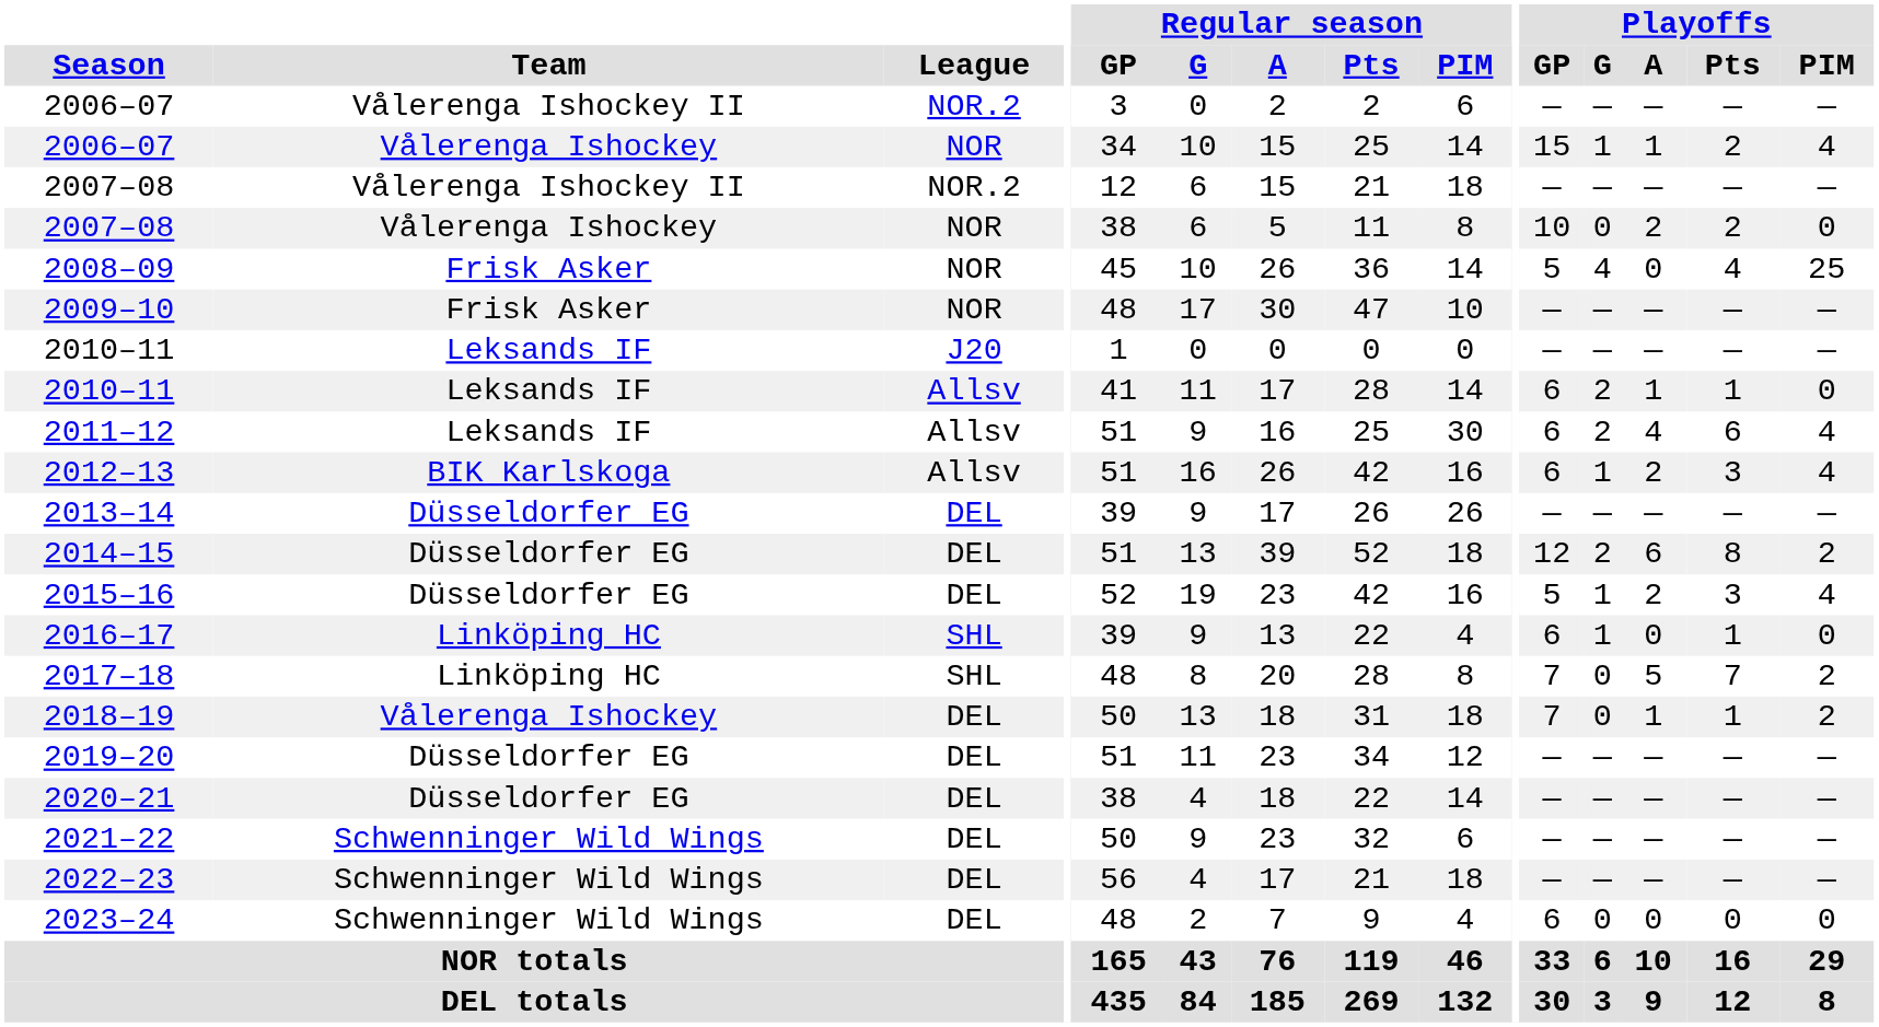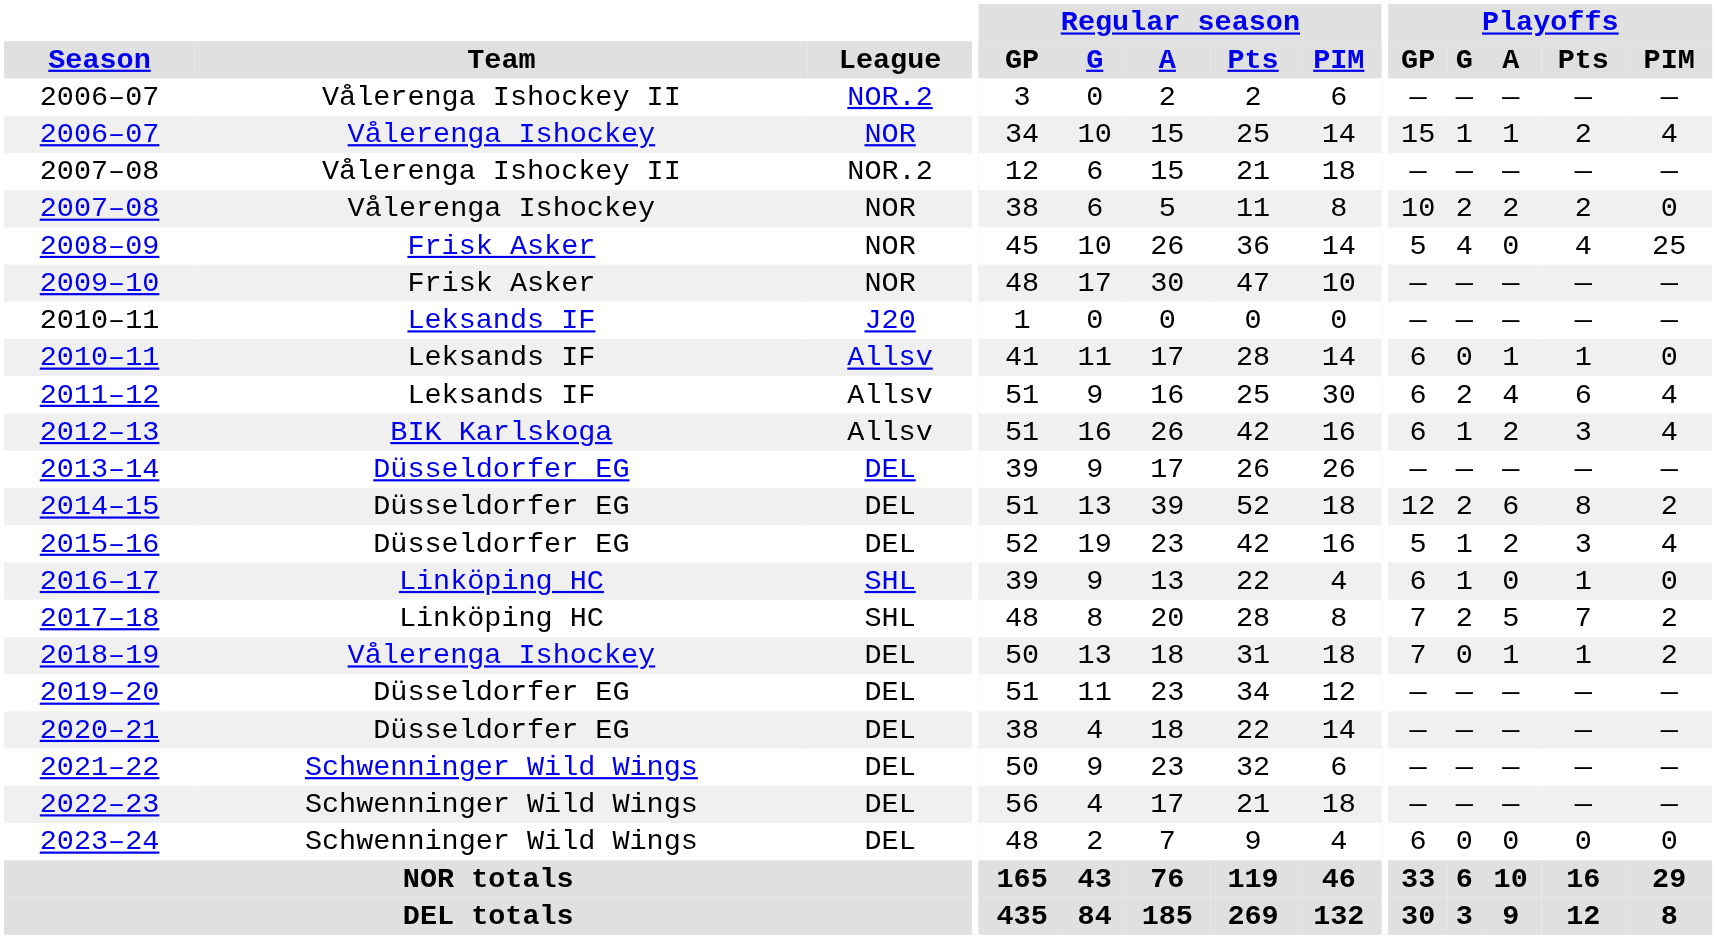2007–08 / NOR | Playoffs / G: 0 -> 2
2010–11 / Allsv | Playoffs / G: 2 -> 0
2017–18 | Playoffs / G: 0 -> 2
